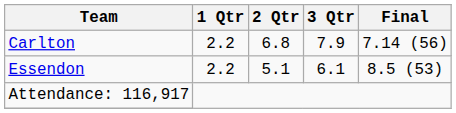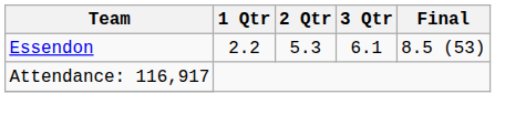- row: Carlton | 2.2 | 6.8 | 7.9 | 7.14 (56)
Essendon | 2 Qtr: 5.1 -> 5.3
